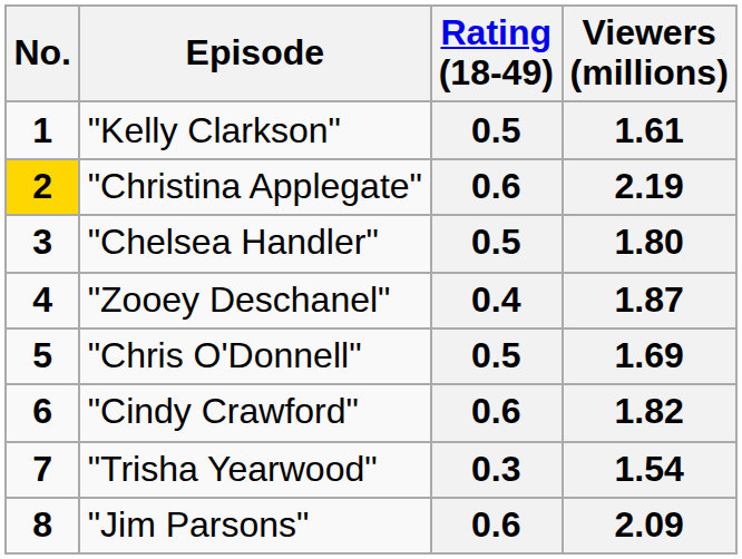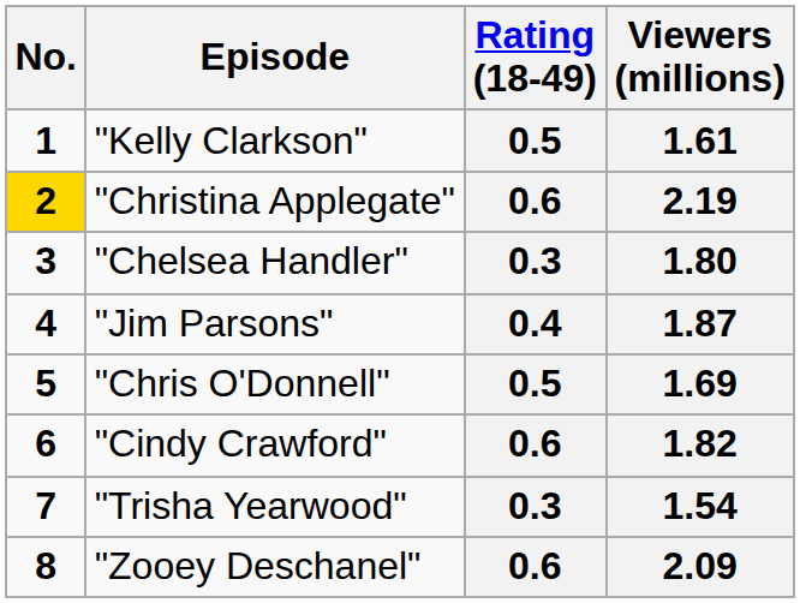1.80 | Rating (18-49): 0.5 -> 0.3
1.87 | Episode: "Zooey Deschanel" -> "Jim Parsons"
2.09 | Episode: "Jim Parsons" -> "Zooey Deschanel"
